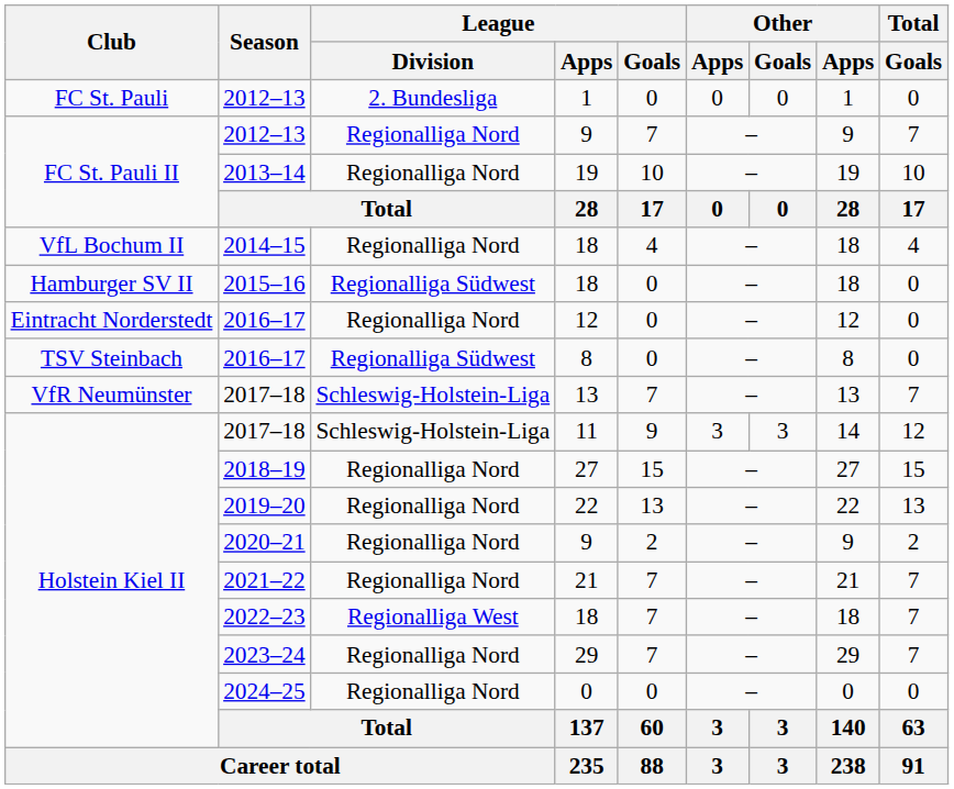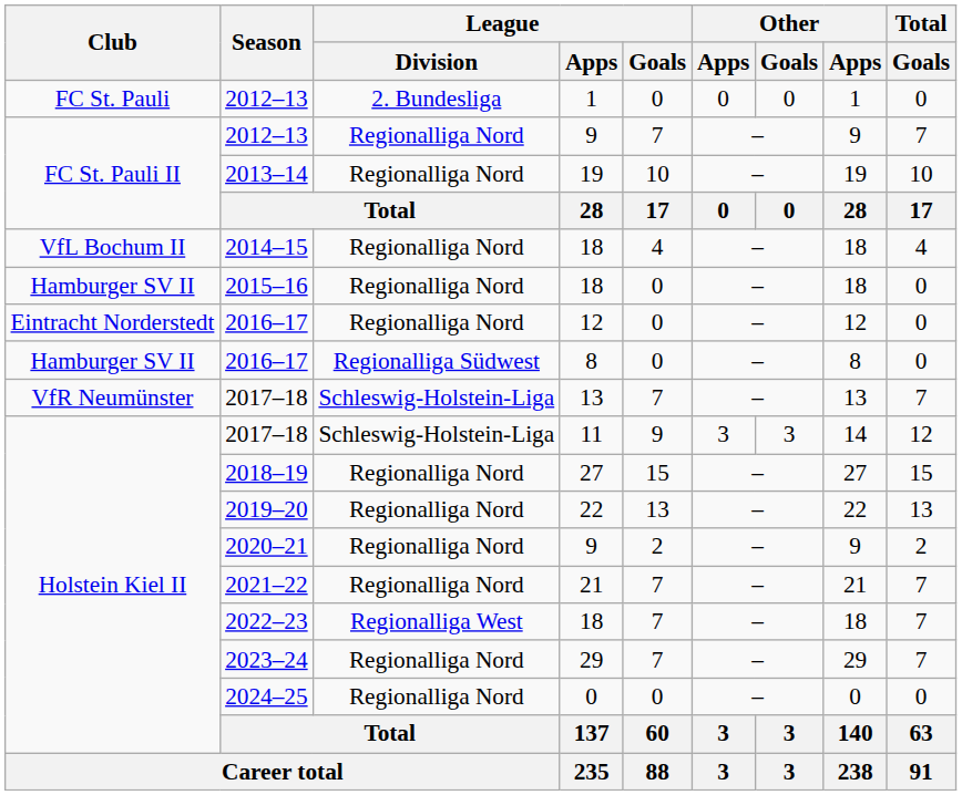2015–16 | League / Division: Regionalliga Südwest -> Regionalliga Nord
2016–17 / 8 | Club: TSV Steinbach -> Hamburger SV II
